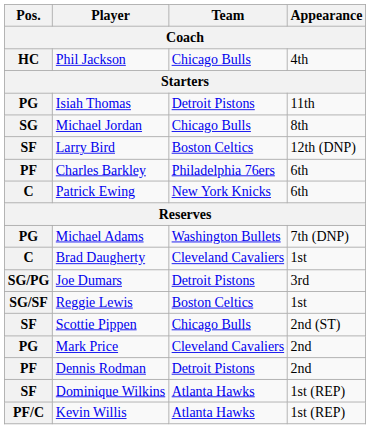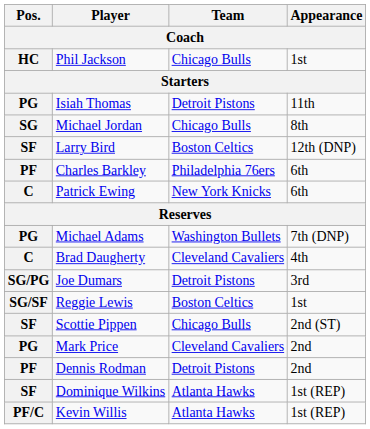Phil Jackson | Appearance: 4th -> 1st
Brad Daugherty | Appearance: 1st -> 4th
